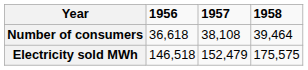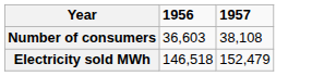- column: 1958 | 39,464 | 175,575
Number of consumers | 1956: 36,618 -> 36,603
